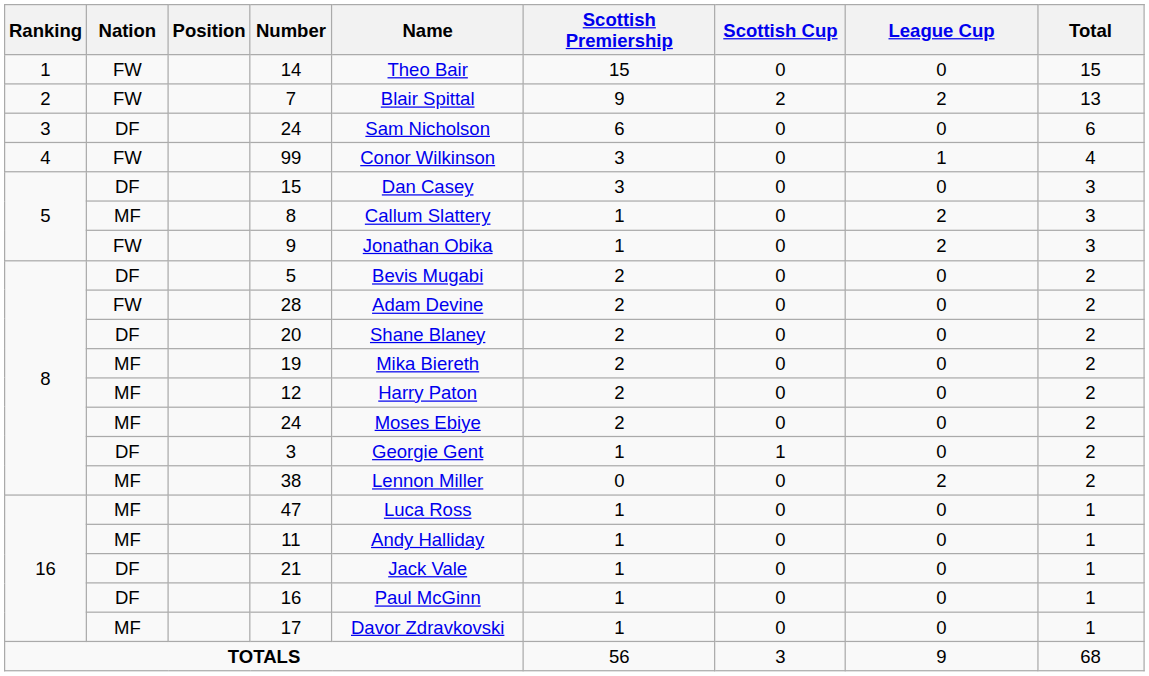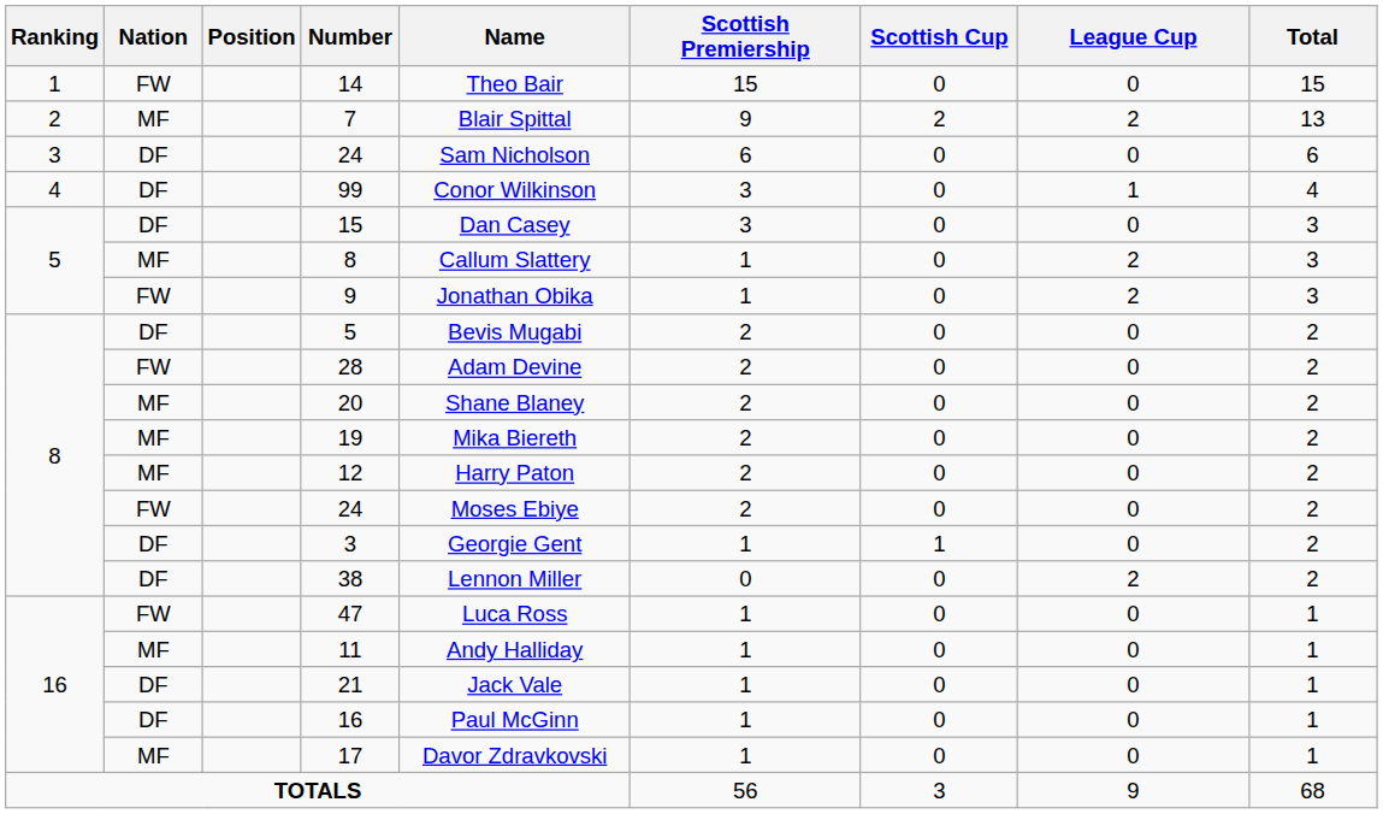7 | Nation: FW -> MF
99 | Nation: FW -> DF
20 | Nation: DF -> MF
8 / 24 | Nation: MF -> FW
38 | Nation: MF -> DF
47 | Nation: MF -> FW
